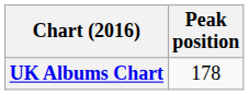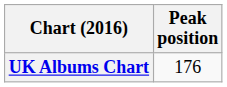UK Albums Chart | Peak position: 178 -> 176
